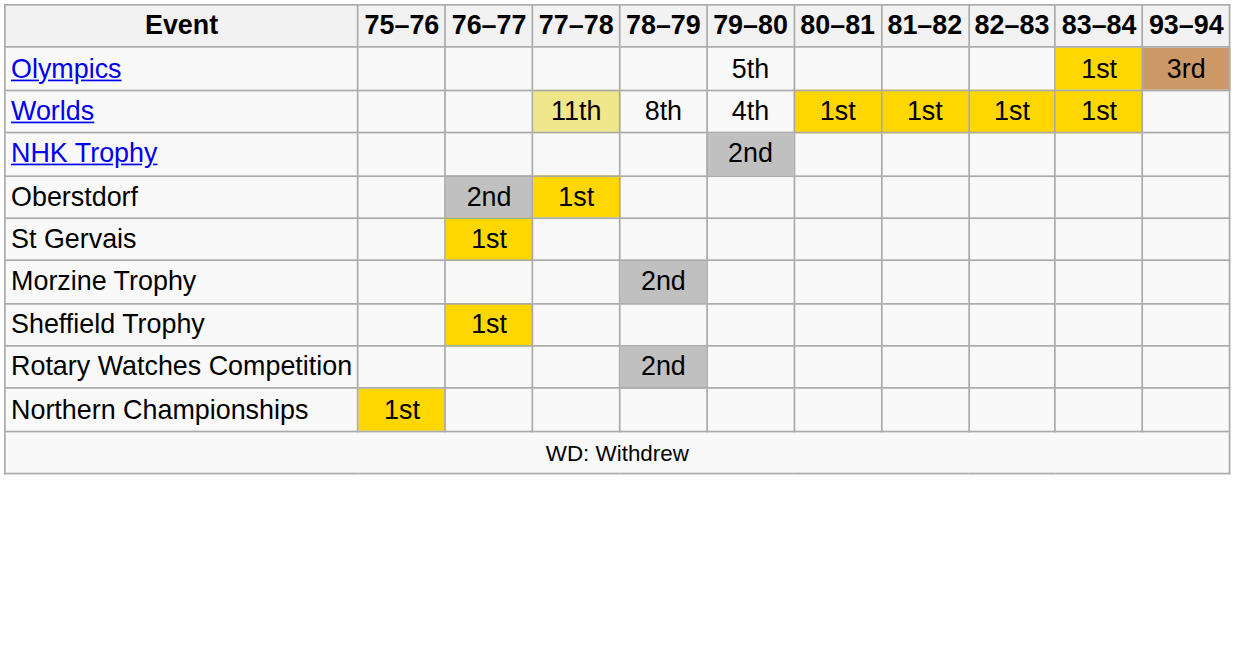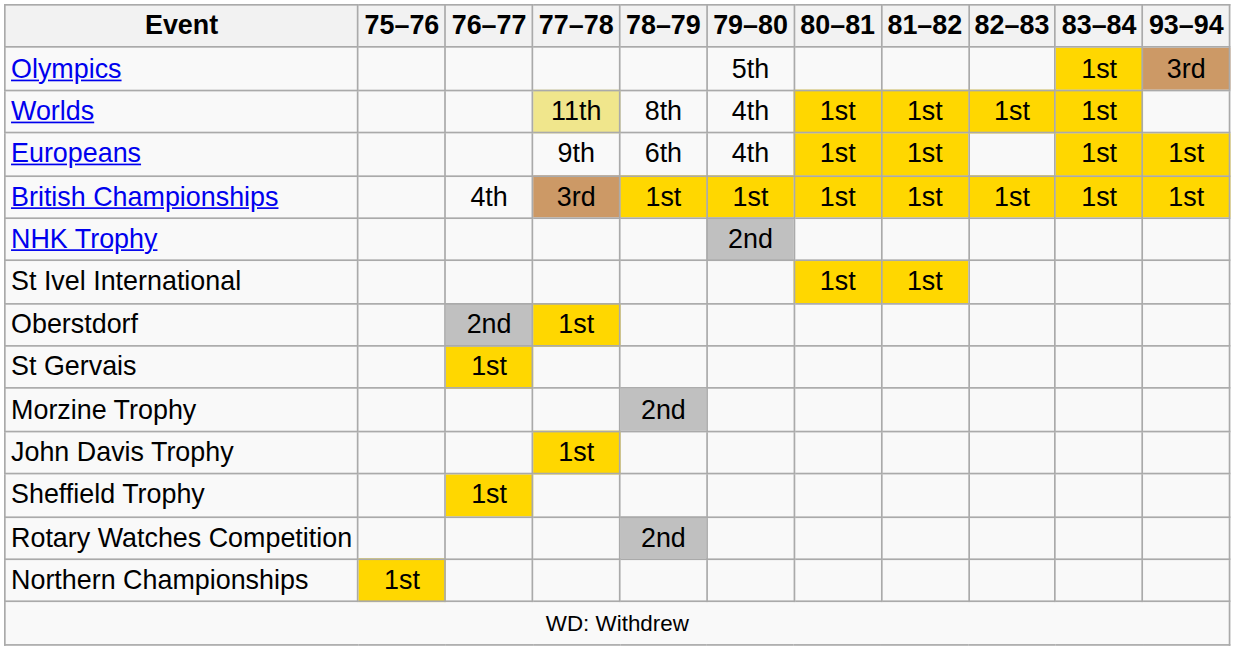+ row: Europeans | 9th | 6th | 4th | 1st | 1st | 1st | 1st
+ row: British Championships | 4th | 3rd | 1st | 1st | 1st | 1st | 1st | 1st | 1st
+ row: St Ivel International | 1st | 1st
+ row: John Davis Trophy | 1st
